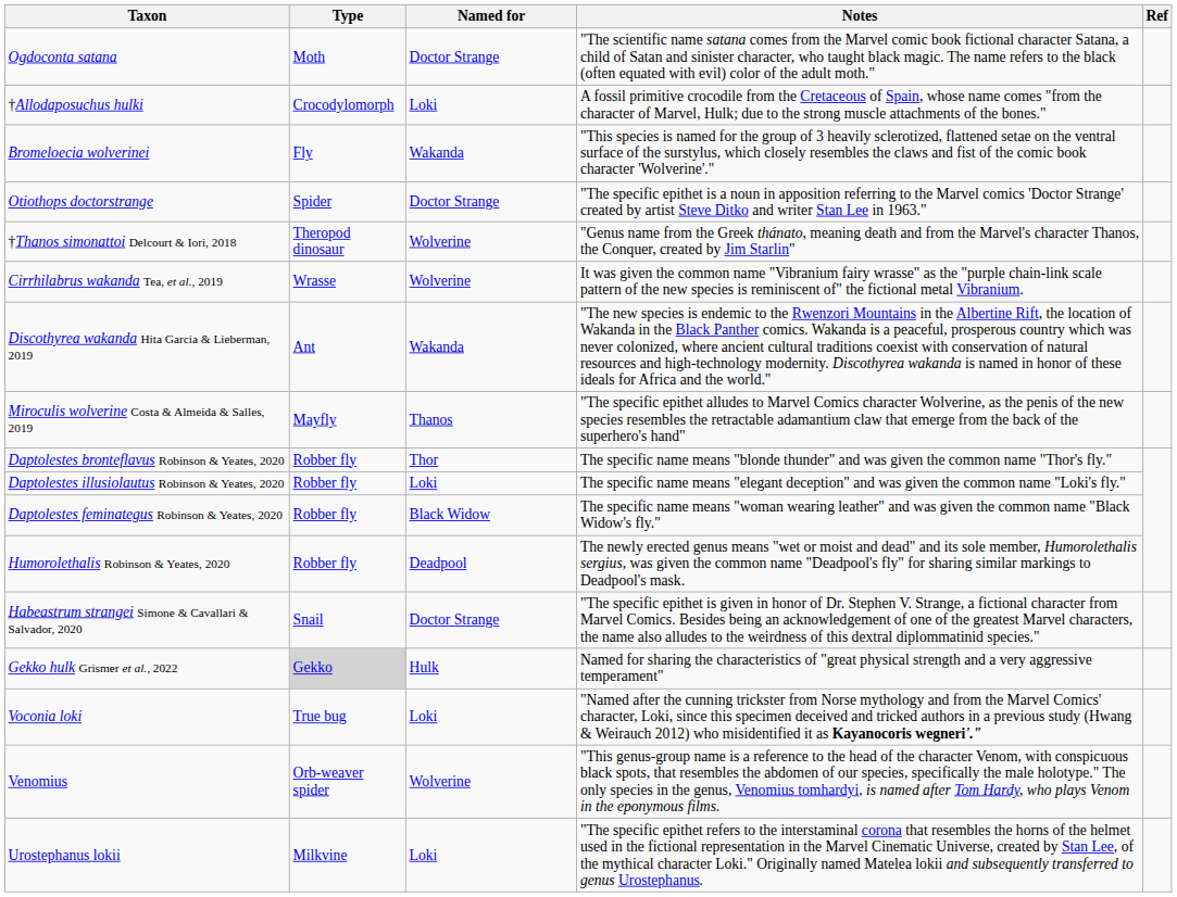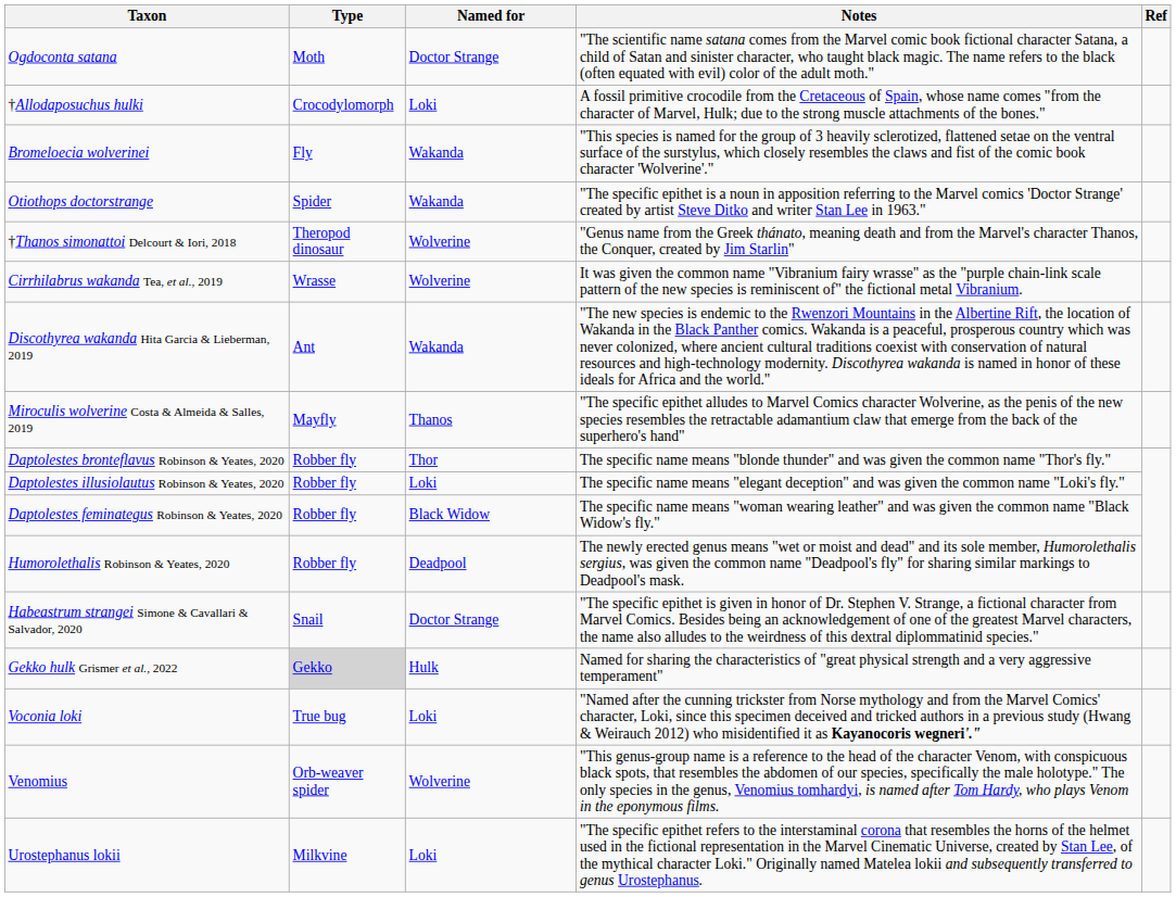Otiothops doctorstrange | Named for: Doctor Strange -> Wakanda
